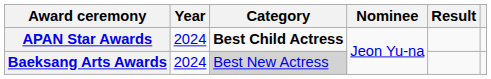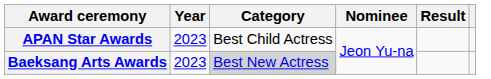APAN Star Awards | Year: 2024 -> 2023
APAN Star Awards | Category: bold -> normal
Baeksang Arts Awards | Year: 2024 -> 2023
